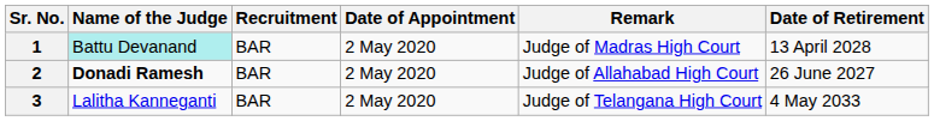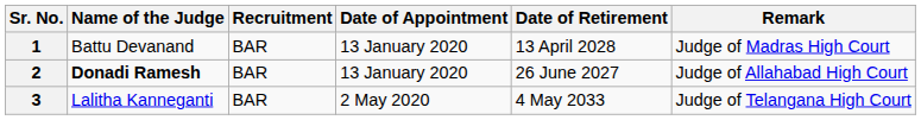columns swapped: Date of Retirement <-> Remark
1 | Name of the Judge: paleturquoise background -> no background
1 | Date of Appointment: 2 May 2020 -> 13 January 2020
2 | Date of Appointment: 2 May 2020 -> 13 January 2020
